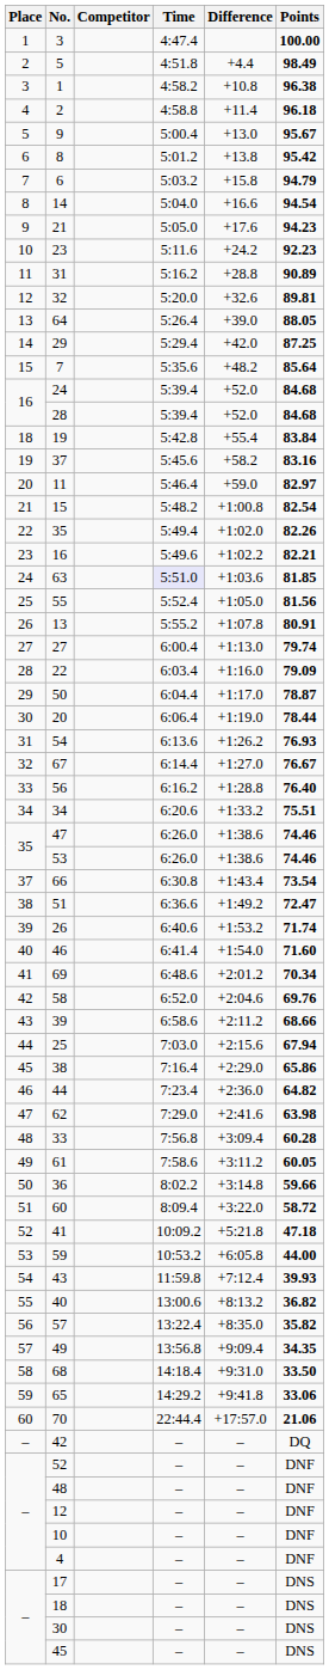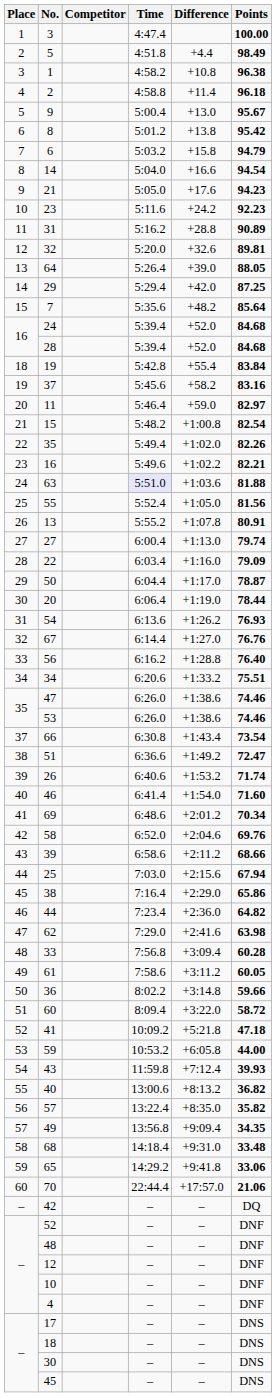63 | Points: 81.85 -> 81.88
67 | Points: 76.67 -> 76.76
68 | Points: 33.50 -> 33.48
